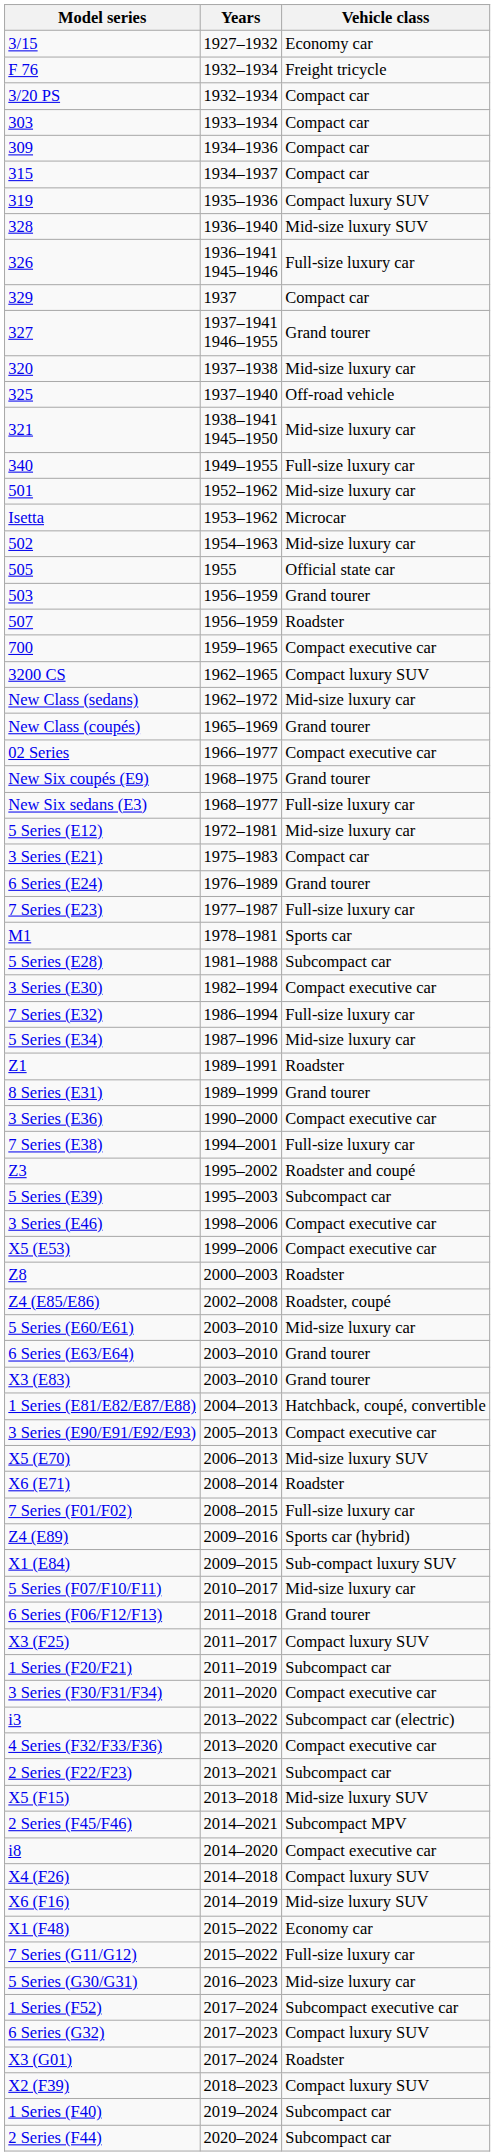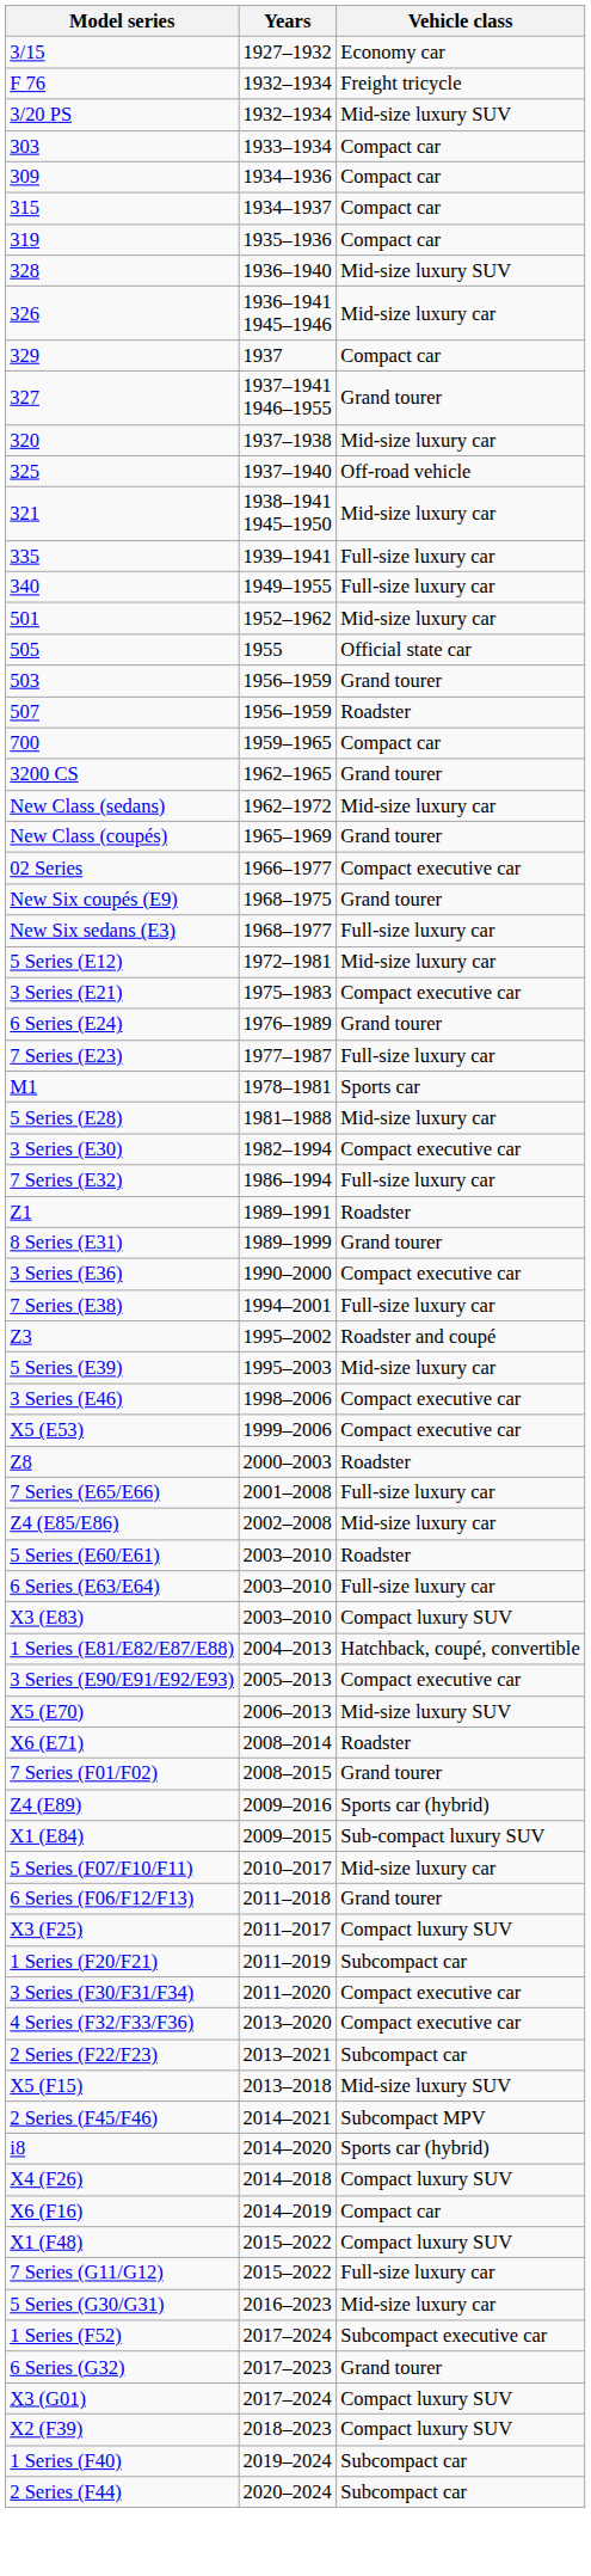3/20 PS | Vehicle class: Compact car -> Mid-size luxury SUV
319 | Vehicle class: Compact luxury SUV -> Compact car
326 | Vehicle class: Full-size luxury car -> Mid-size luxury car
+ row: 335 | 1939–1941 | Full-size luxury car
- row: Isetta | 1953–1962 | Microcar
- row: 502 | 1954–1963 | Mid-size luxury car
700 | Vehicle class: Compact executive car -> Compact car
3200 CS | Vehicle class: Compact luxury SUV -> Grand tourer
3 Series (E21) | Vehicle class: Compact car -> Compact executive car
5 Series (E28) | Vehicle class: Subcompact car -> Mid-size luxury car
- row: 5 Series (E34) | 1987–1996 | Mid-size luxury car
5 Series (E39) | Vehicle class: Subcompact car -> Mid-size luxury car
+ row: 7 Series (E65/E66) | 2001–2008 | Full-size luxury car
Z4 (E85/E86) | Vehicle class: Roadster, coupé -> Mid-size luxury car
5 Series (E60/E61) | Vehicle class: Mid-size luxury car -> Roadster
6 Series (E63/E64) | Vehicle class: Grand tourer -> Full-size luxury car
X3 (E83) | Vehicle class: Grand tourer -> Compact luxury SUV
7 Series (F01/F02) | Vehicle class: Full-size luxury car -> Grand tourer
- row: i3 | 2013–2022 | Subcompact car (electric)
i8 | Vehicle class: Compact executive car -> Sports car (hybrid)
X6 (F16) | Vehicle class: Mid-size luxury SUV -> Compact car
X1 (F48) | Vehicle class: Economy car -> Compact luxury SUV
6 Series (G32) | Vehicle class: Compact luxury SUV -> Grand tourer
X3 (G01) | Vehicle class: Roadster -> Compact luxury SUV
